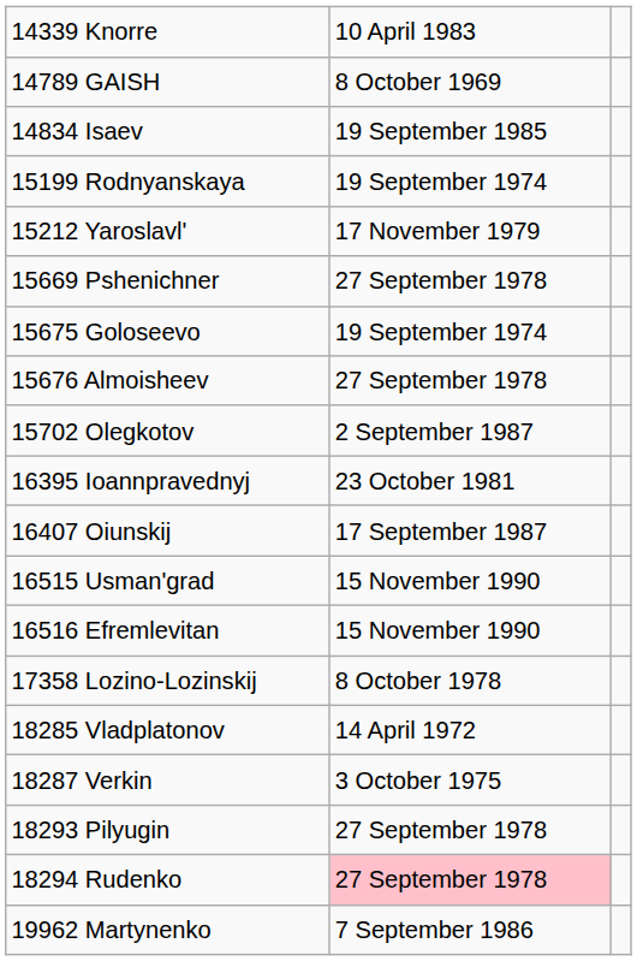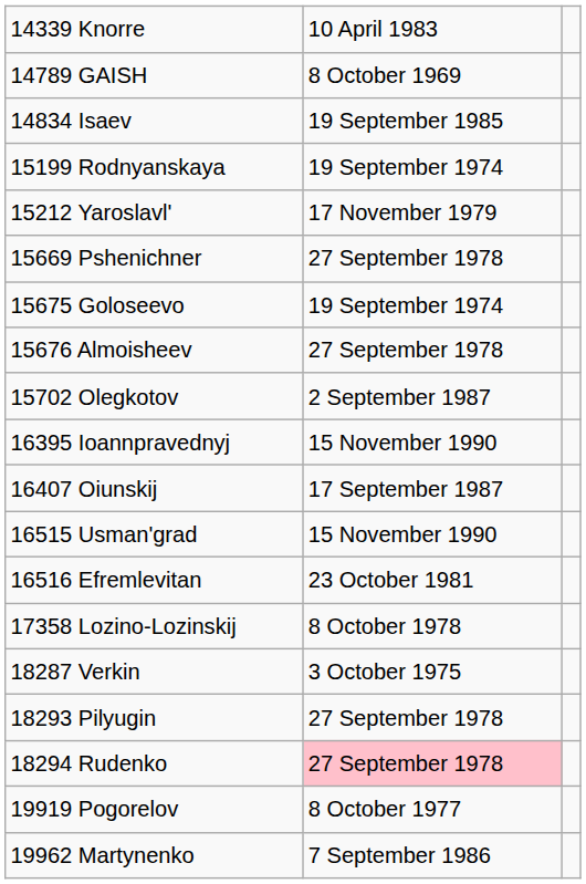16395 Ioannpravednyj | column 2: 23 October 1981 -> 15 November 1990
16516 Efremlevitan | column 2: 15 November 1990 -> 23 October 1981
- row: 18285 Vladplatonov | 14 April 1972
+ row: 19919 Pogorelov | 8 October 1977
